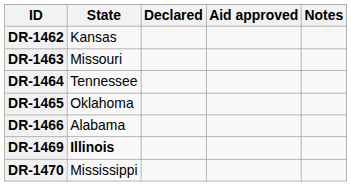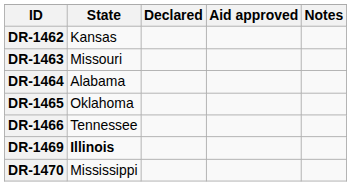DR-1464 | State: Tennessee -> Alabama
DR-1466 | State: Alabama -> Tennessee
